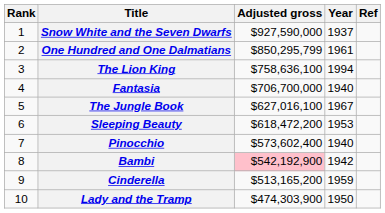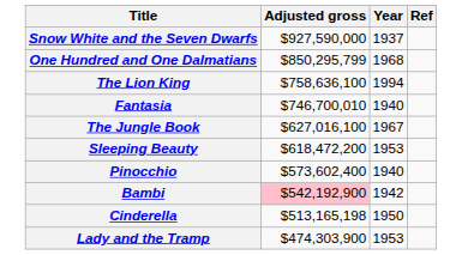- column: Rank | 1 | 2 | 3 | 4 | 5 | 6 | 7 | 8 | 9 | 10
One Hundred and One Dalmatians | Year: 1961 -> 1968
Fantasia | Adjusted gross: $706,700,000 -> $746,700,010
Cinderella | Adjusted gross: $513,165,200 -> $513,165,198
Cinderella | Year: 1959 -> 1950
Lady and the Tramp | Year: 1950 -> 1953
